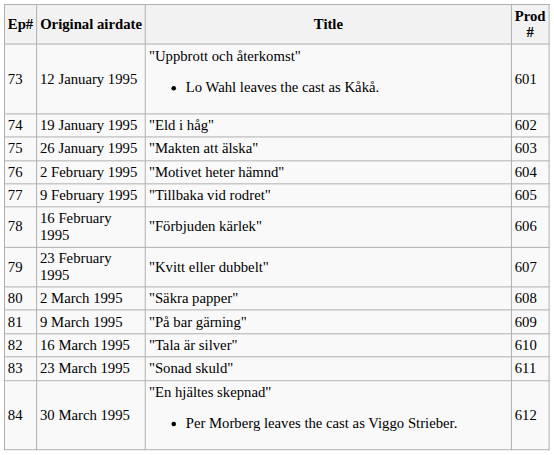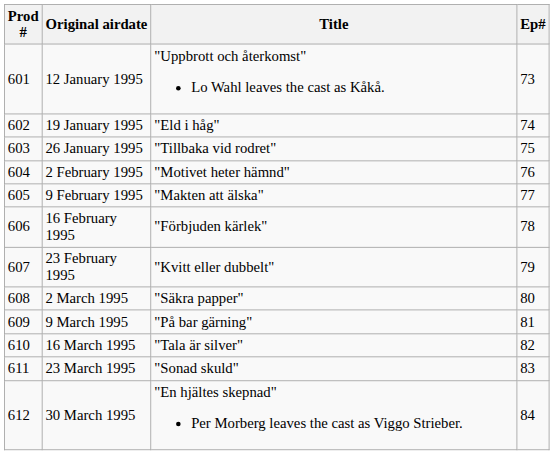columns swapped: Ep# <-> Prod #
26 January 1995 | Title: "Makten att älska" -> "Tillbaka vid rodret"
9 February 1995 | Title: "Tillbaka vid rodret" -> "Makten att älska"
